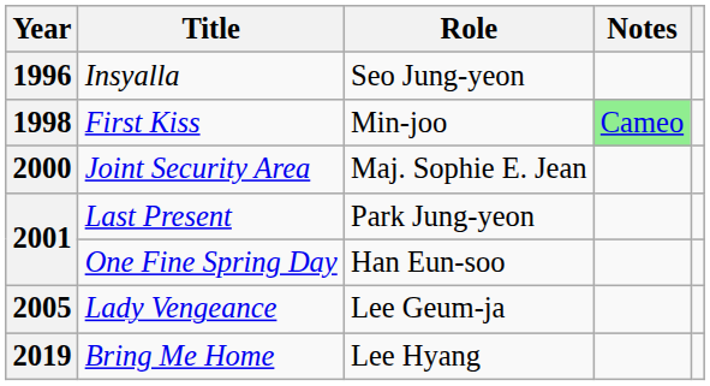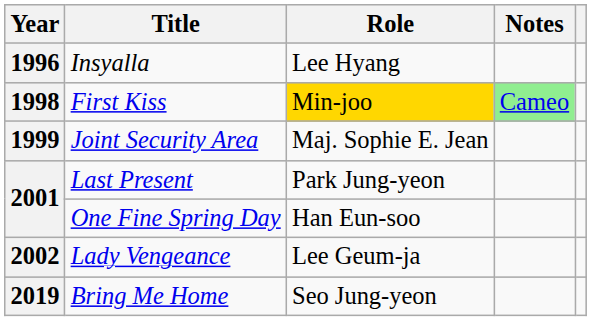Insyalla | Role: Seo Jung-yeon -> Lee Hyang
First Kiss | Role: no background -> gold background
Joint Security Area | Year: 2000 -> 1999
Lady Vengeance | Year: 2005 -> 2002
Bring Me Home | Role: Lee Hyang -> Seo Jung-yeon
